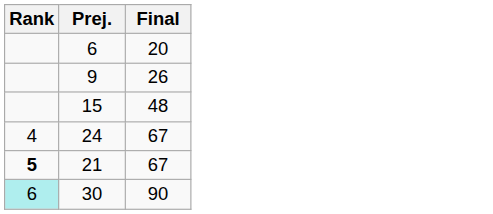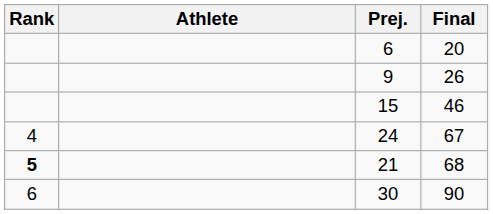+ column: Athlete
15 | Final: 48 -> 46
21 | Final: 67 -> 68
30 | Rank: paleturquoise background -> no background
